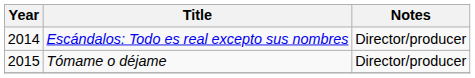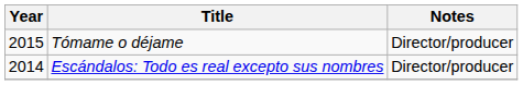rows swapped: Escándalos: Todo es real excepto sus nombres <-> Tómame o déjame
